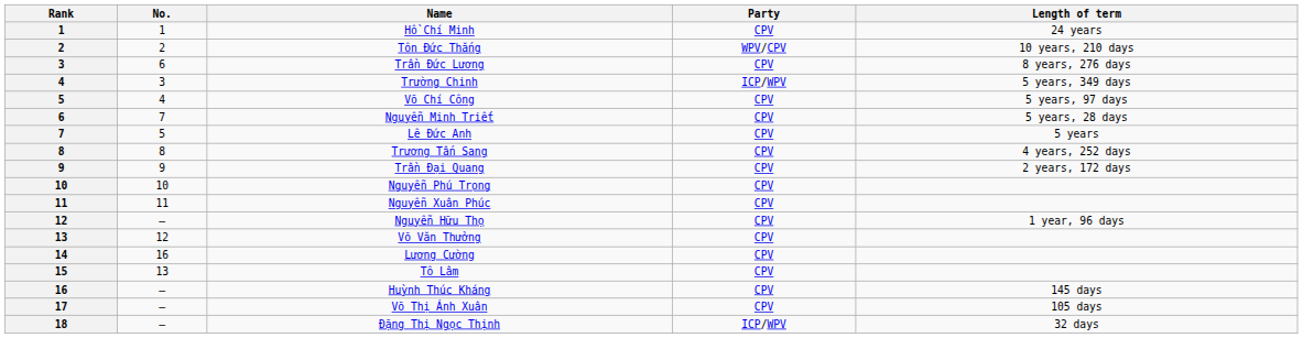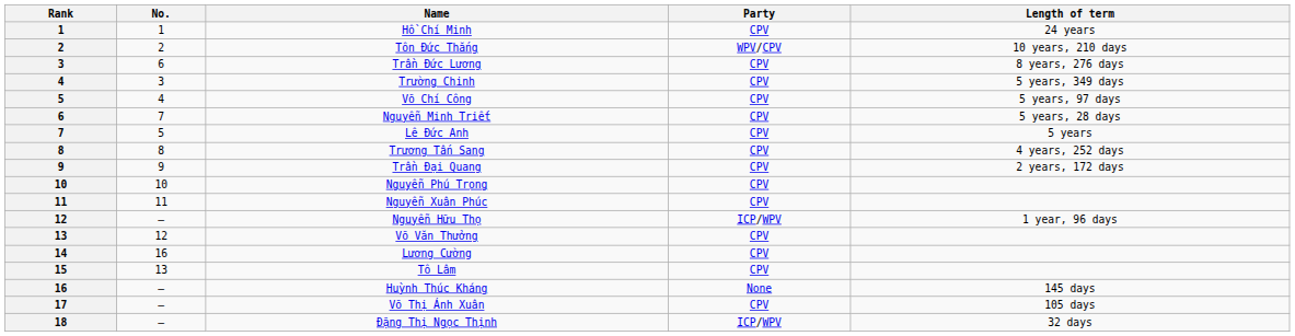Trường Chinh | Party: ICP/WPV -> CPV
Nguyễn Hữu Thọ | Party: CPV -> ICP/WPV
Huỳnh Thúc Kháng | Party: CPV -> None
